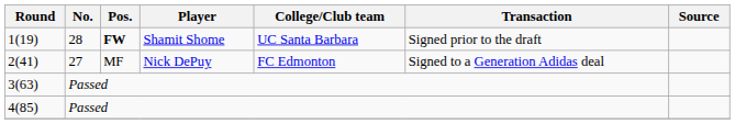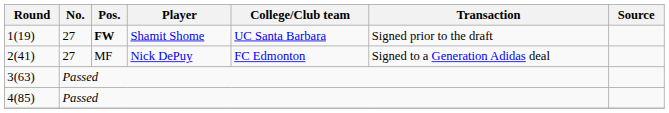1(19) | No.: 28 -> 27
